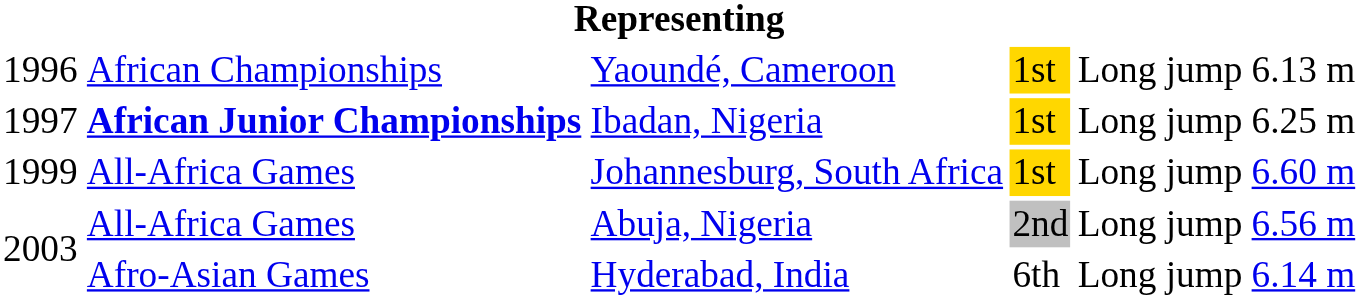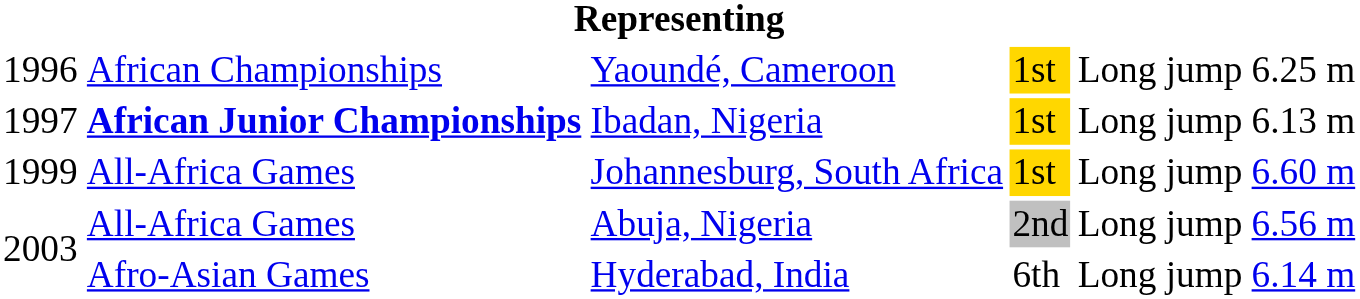Yaoundé, Cameroon | column 6: 6.13 m -> 6.25 m
Ibadan, Nigeria | column 6: 6.25 m -> 6.13 m
